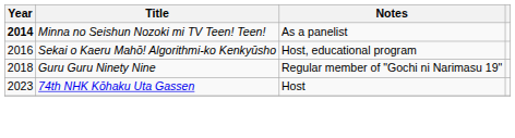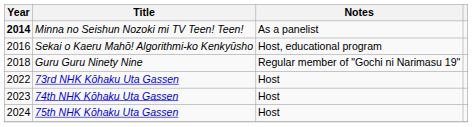+ row: 2022 | 73rd NHK Kōhaku Uta Gassen | Host
+ row: 2024 | 75th NHK Kōhaku Uta Gassen | Host
